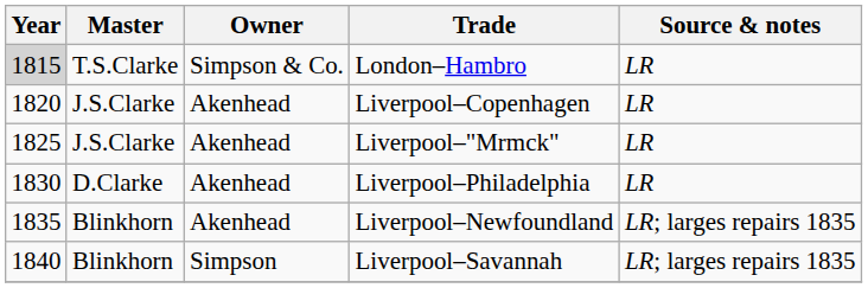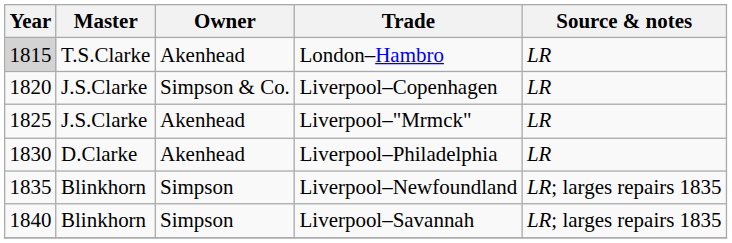London–Hambro | Owner: Simpson & Co. -> Akenhead
Liverpool–Copenhagen | Owner: Akenhead -> Simpson & Co.
Liverpool–Newfoundland | Owner: Akenhead -> Simpson
